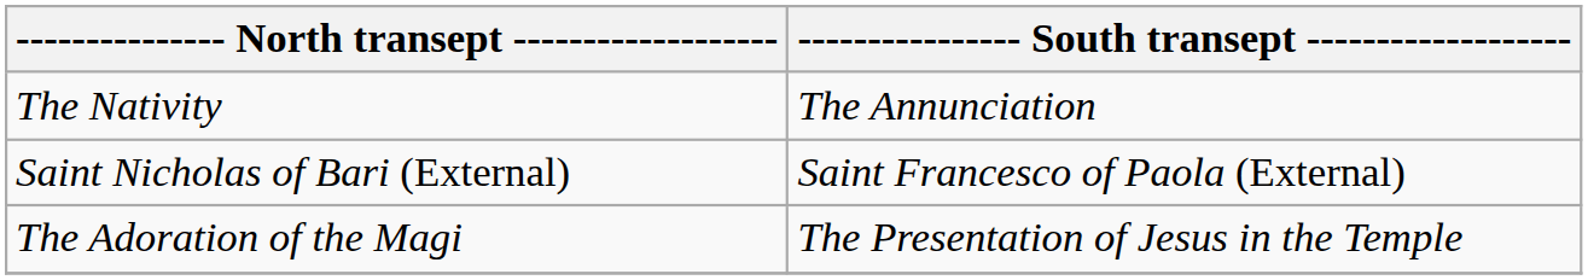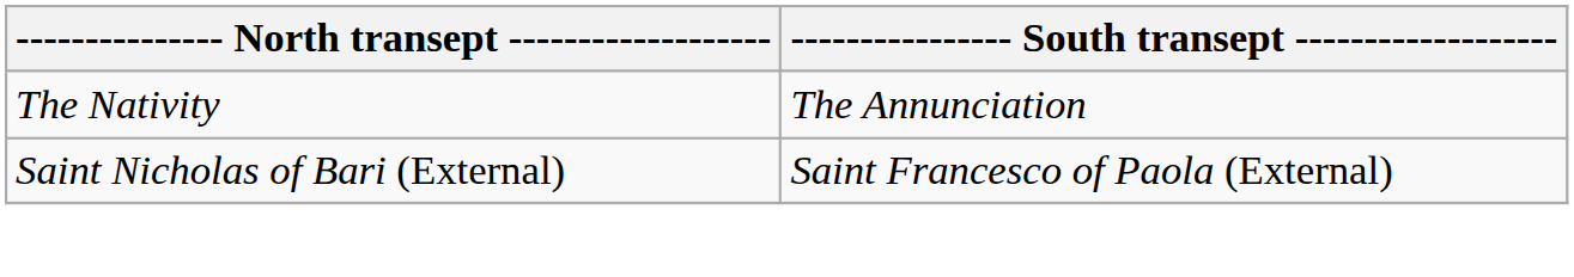- row: The Adoration of the Magi | The Presentation of Jesus in the Temple
